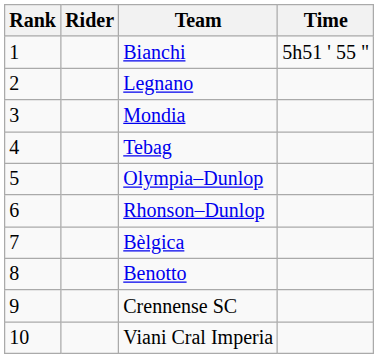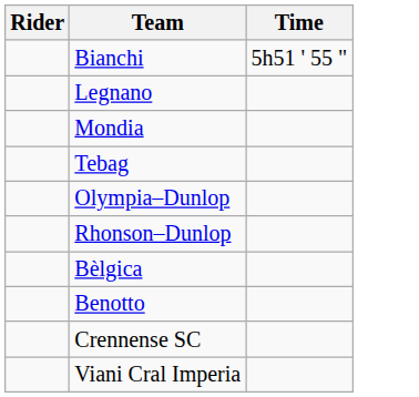- column: Rank | 1 | 2 | 3 | 4 | 5 | 6 | 7 | 8 | 9 | 10
